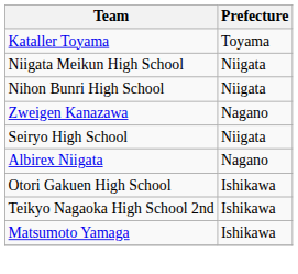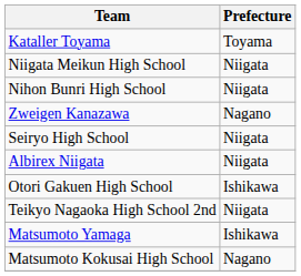Albirex Niigata | Prefecture: Nagano -> Niigata
Teikyo Nagaoka High School 2nd | Prefecture: Ishikawa -> Niigata
+ row: Matsumoto Kokusai High School | Nagano
